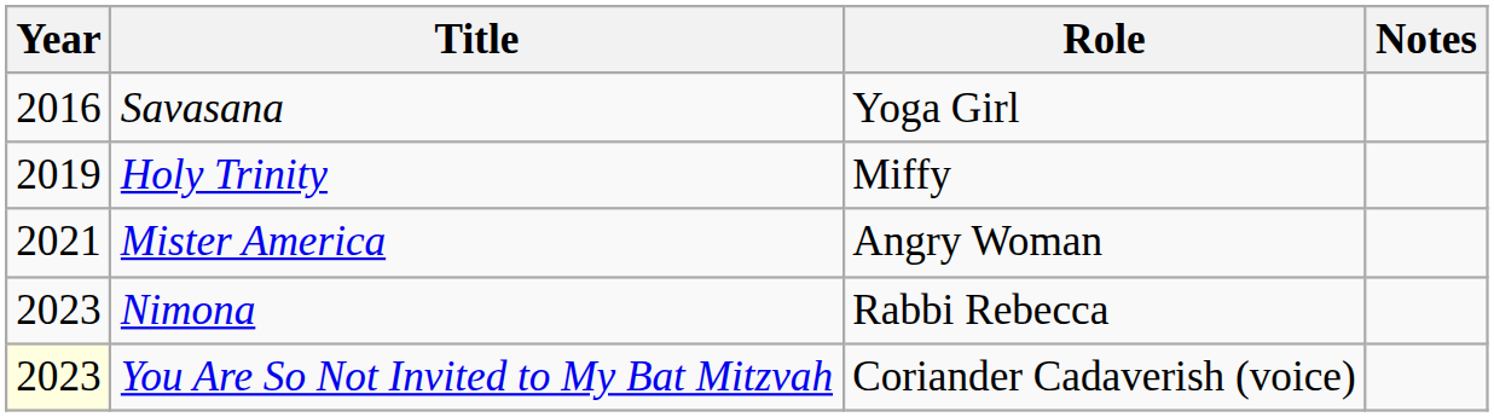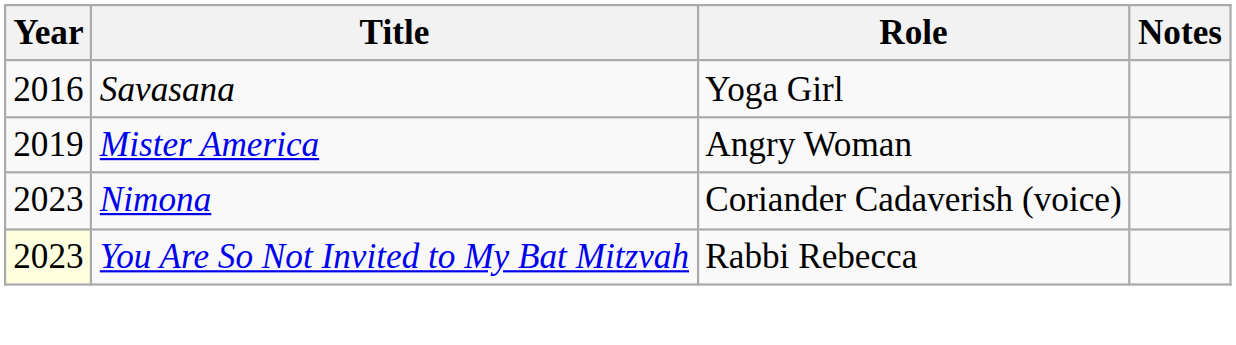- row: 2019 | Holy Trinity | Miffy
Mister America | Year: 2021 -> 2019
Nimona | Role: Rabbi Rebecca -> Coriander Cadaverish (voice)
You Are So Not Invited to My Bat Mitzvah | Role: Coriander Cadaverish (voice) -> Rabbi Rebecca
